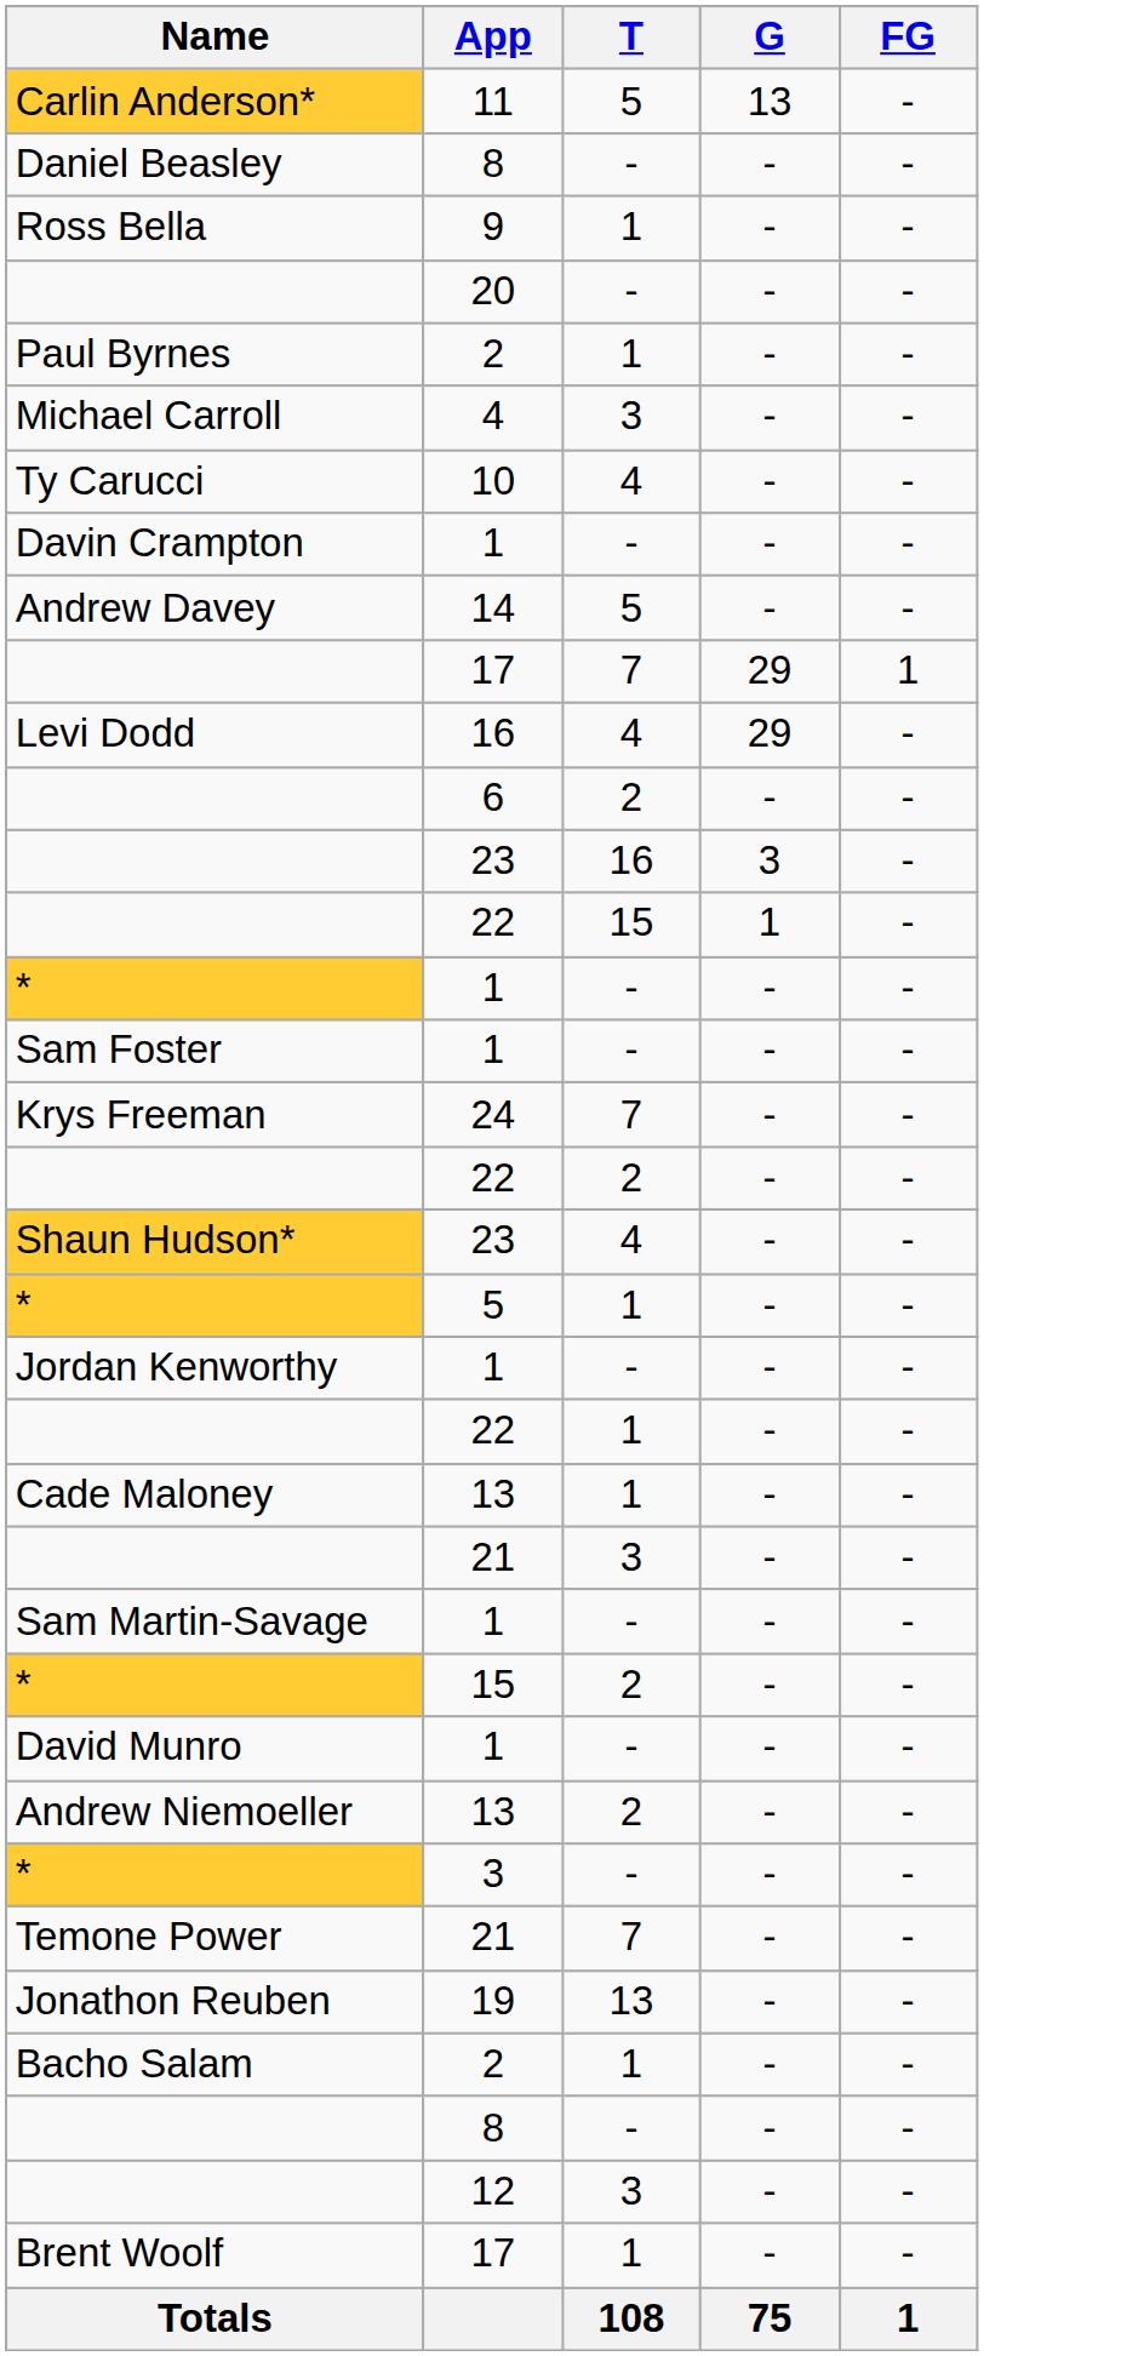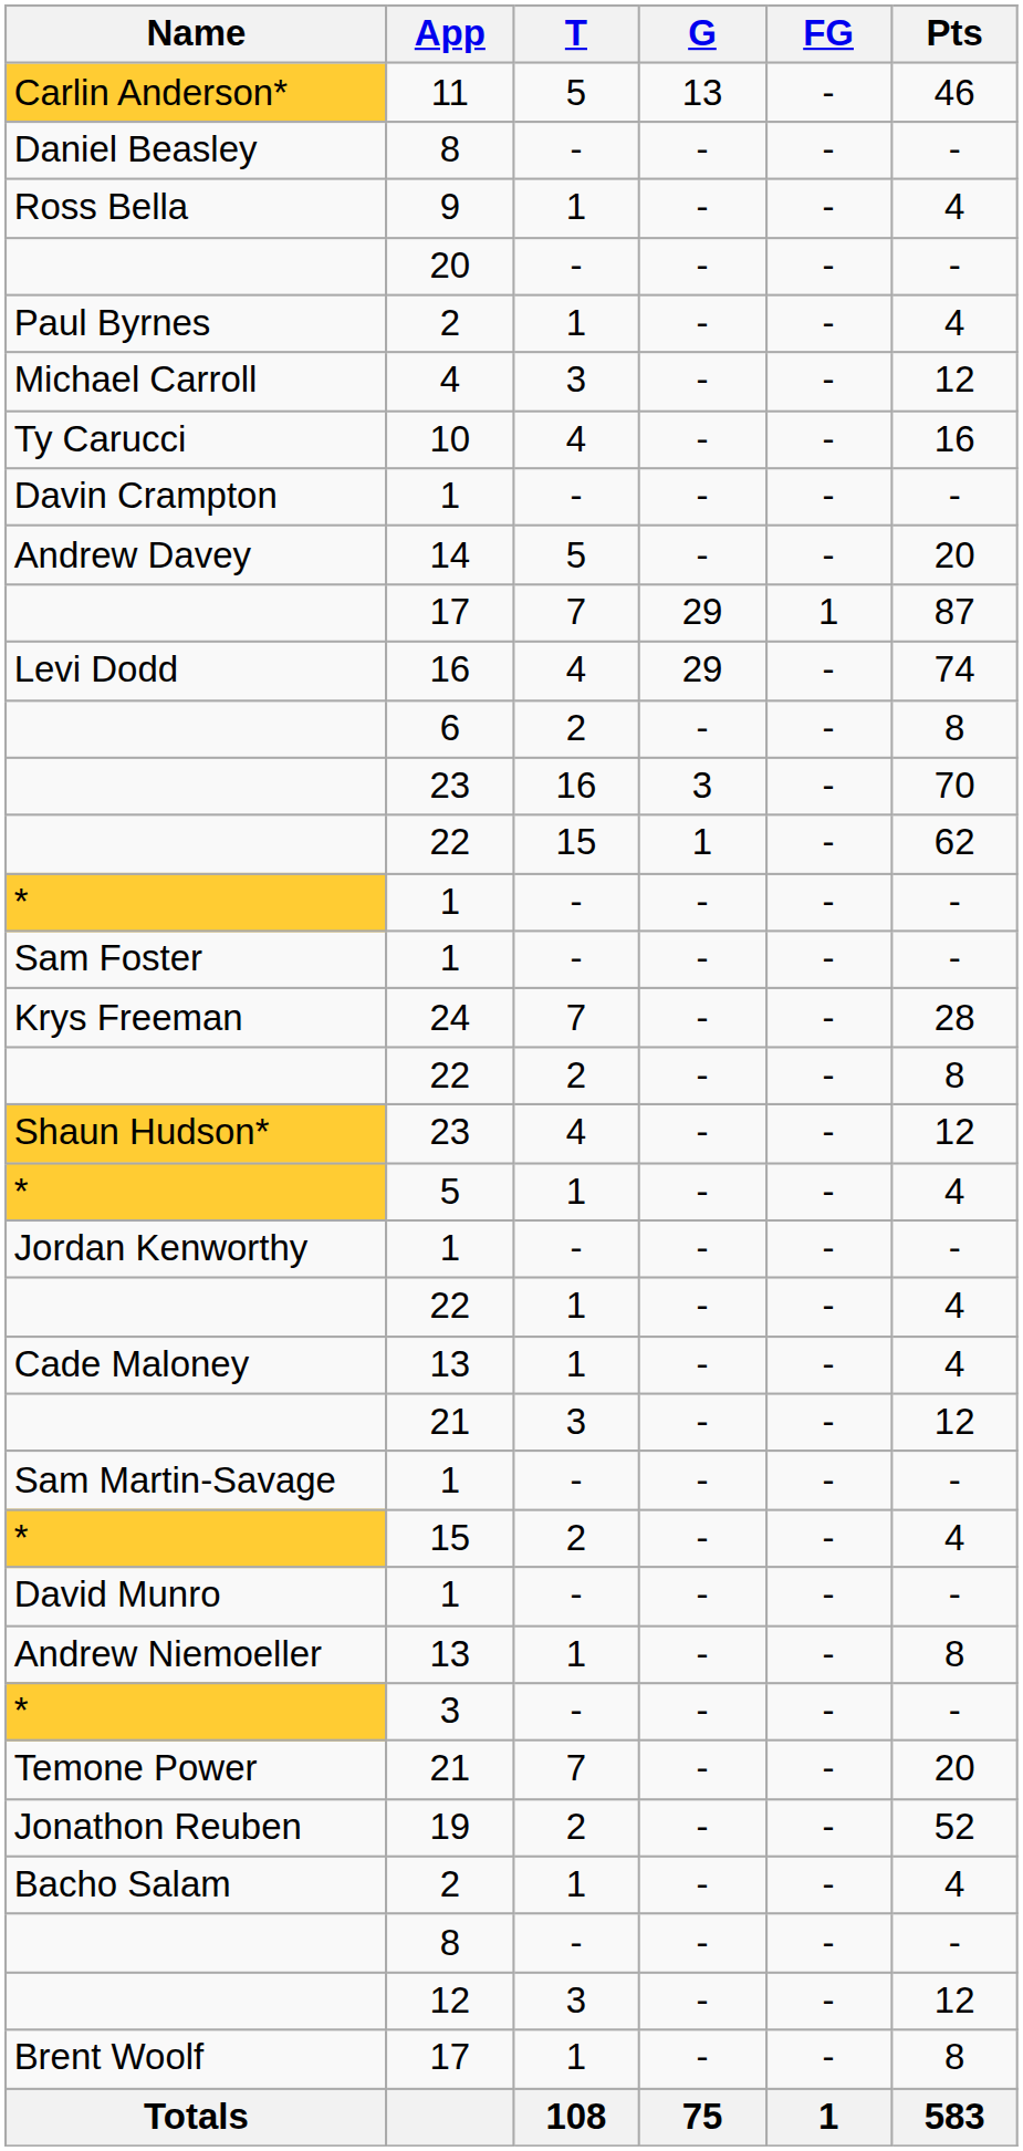+ column: Pts | 46 | - | 4 | - | 4 | 12 | 16 | - | 20 | 87 | 74 | 8 | 70 | 62 | - | - | 28 | 8 | 12 | 4 | - | 4 | 4 | 12 | - | 4 | - | 8 | - | 20 | 52 | 4 | - | 12 | 8 | 583
Andrew Niemoeller | T: 2 -> 1
Jonathon Reuben | T: 13 -> 2
